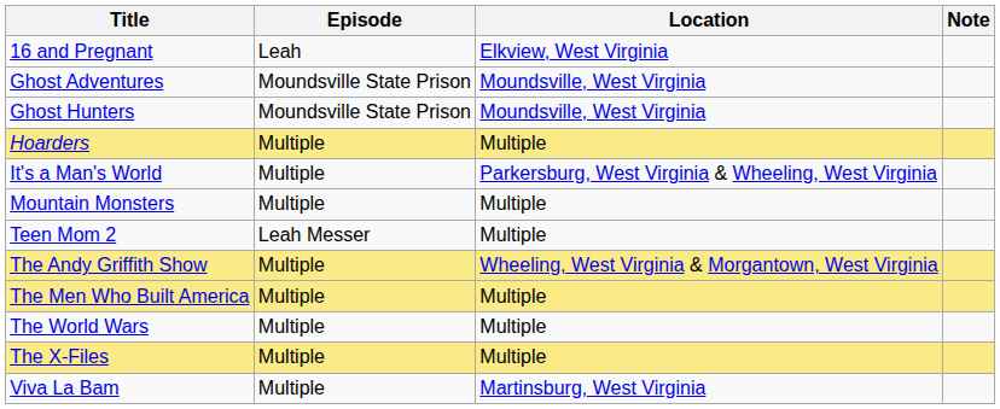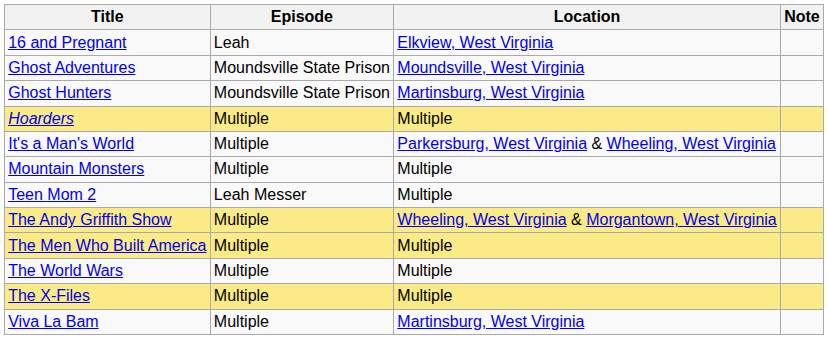Ghost Hunters | Location: Moundsville, West Virginia -> Martinsburg, West Virginia
